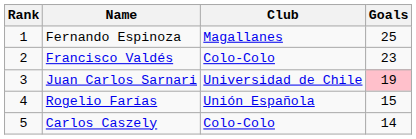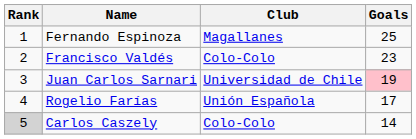Rogelio Farías | Goals: 15 -> 17
Carlos Caszely | Rank: no background -> lightgrey background
